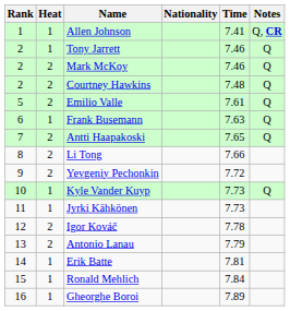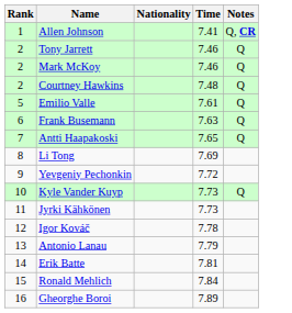- column: Heat | 1 | 1 | 2 | 2 | 2 | 1 | 2 | 2 | 2 | 1 | 1 | 2 | 2 | 1 | 1 | 1
Li Tong | Time: 7.66 -> 7.69
